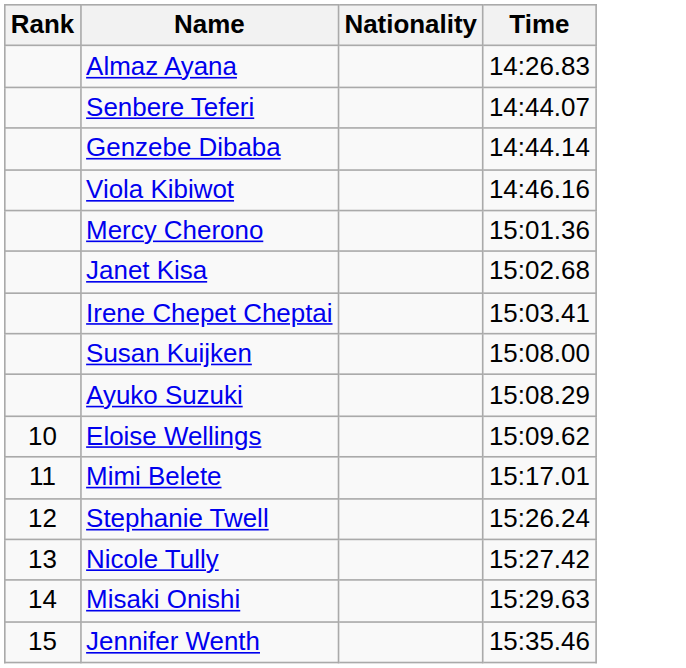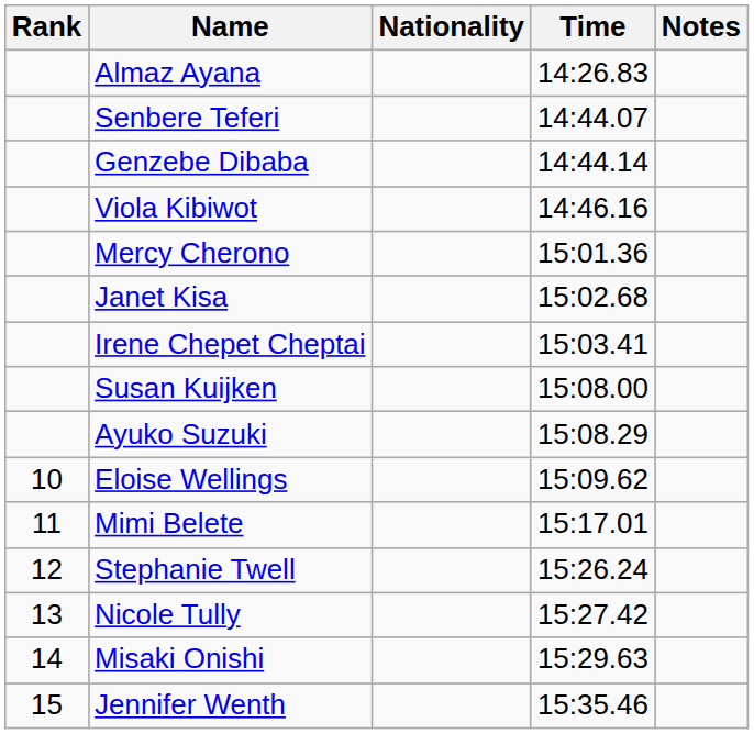+ column: Notes
